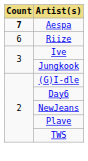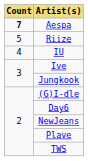Riize | Count: 6 -> 5
+ row: 4 | IU
